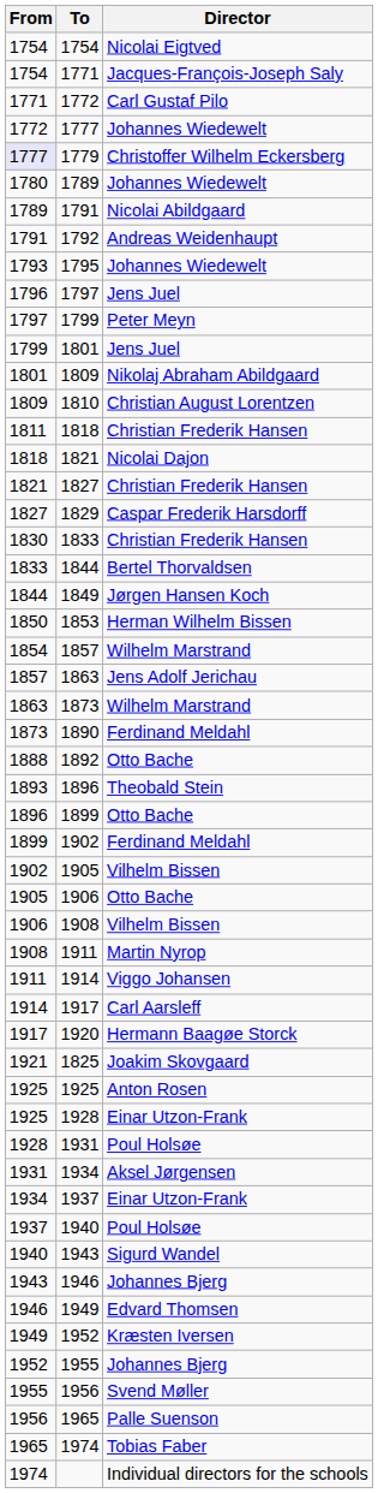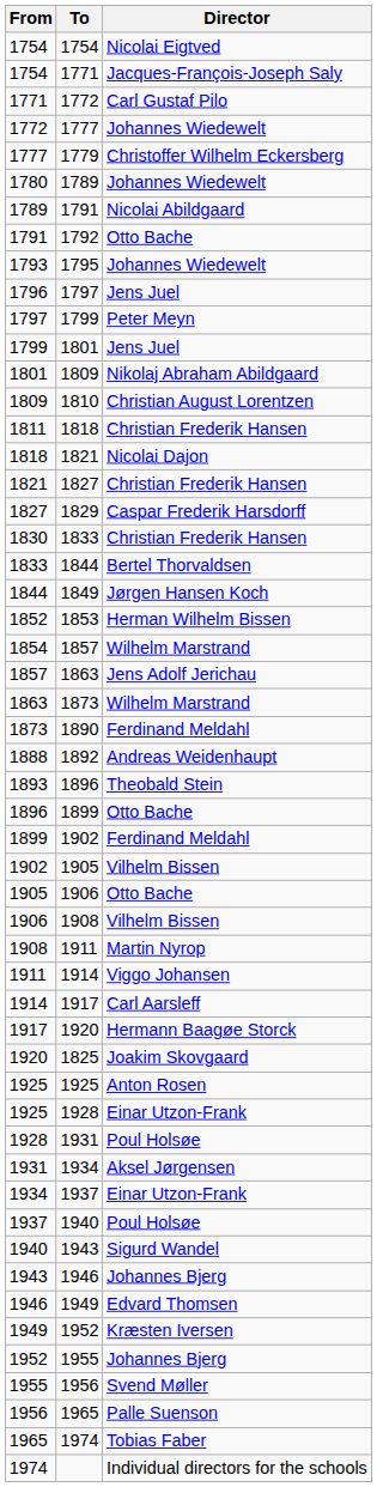1779 | From: lavender background -> no background
1792 | Director: Andreas Weidenhaupt -> Otto Bache
1853 | From: 1850 -> 1852
1892 | Director: Otto Bache -> Andreas Weidenhaupt
1825 | From: 1921 -> 1920
